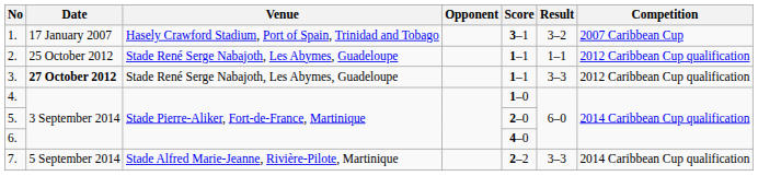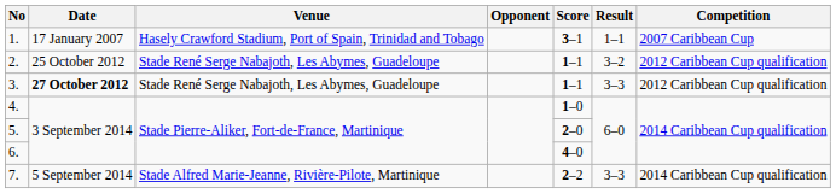1. | Result: 3–2 -> 1–1
2. | Result: 1–1 -> 3–2
